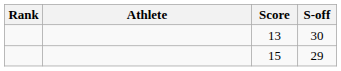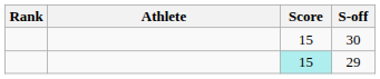30 | Score: 13 -> 15
29 | Score: no background -> paleturquoise background
